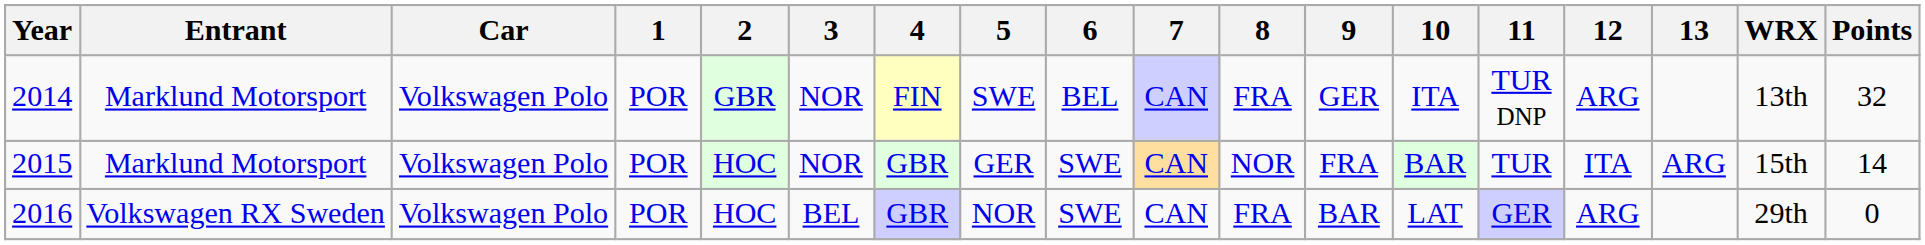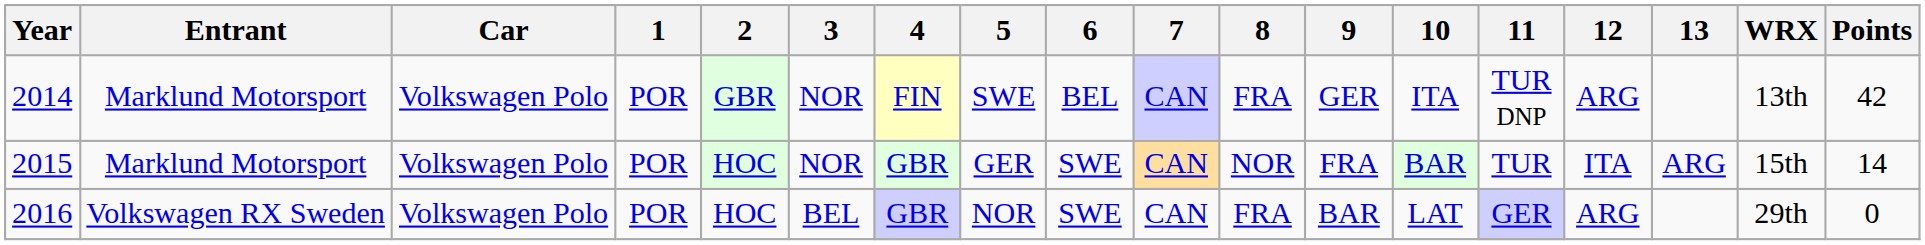2014 | Points: 32 -> 42
